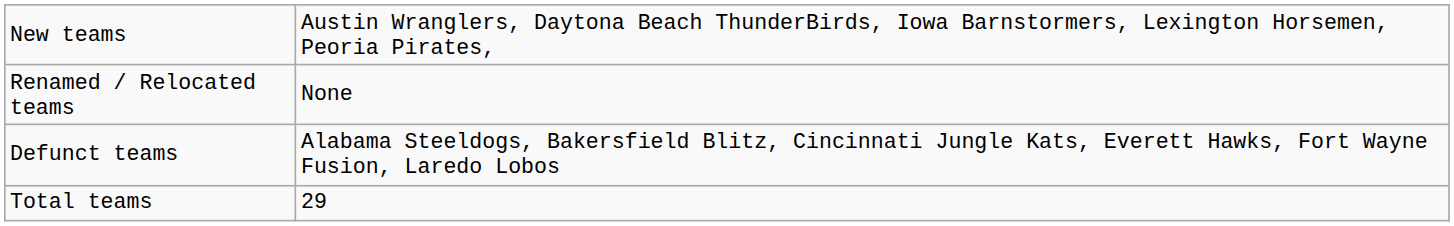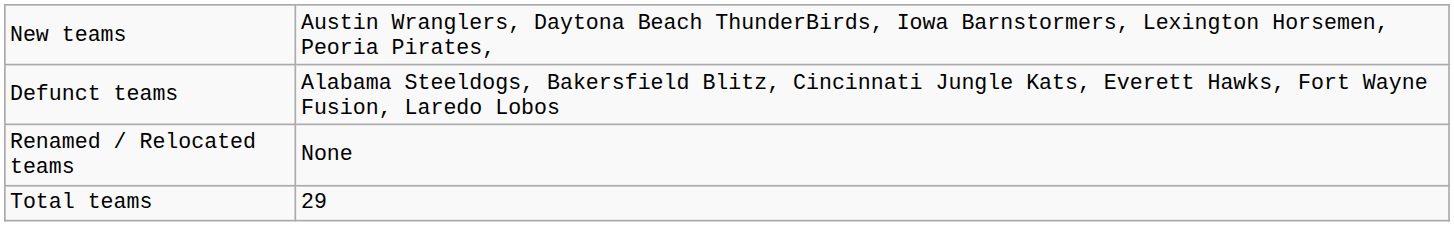rows swapped: Renamed / Relocated teams <-> Defunct teams
